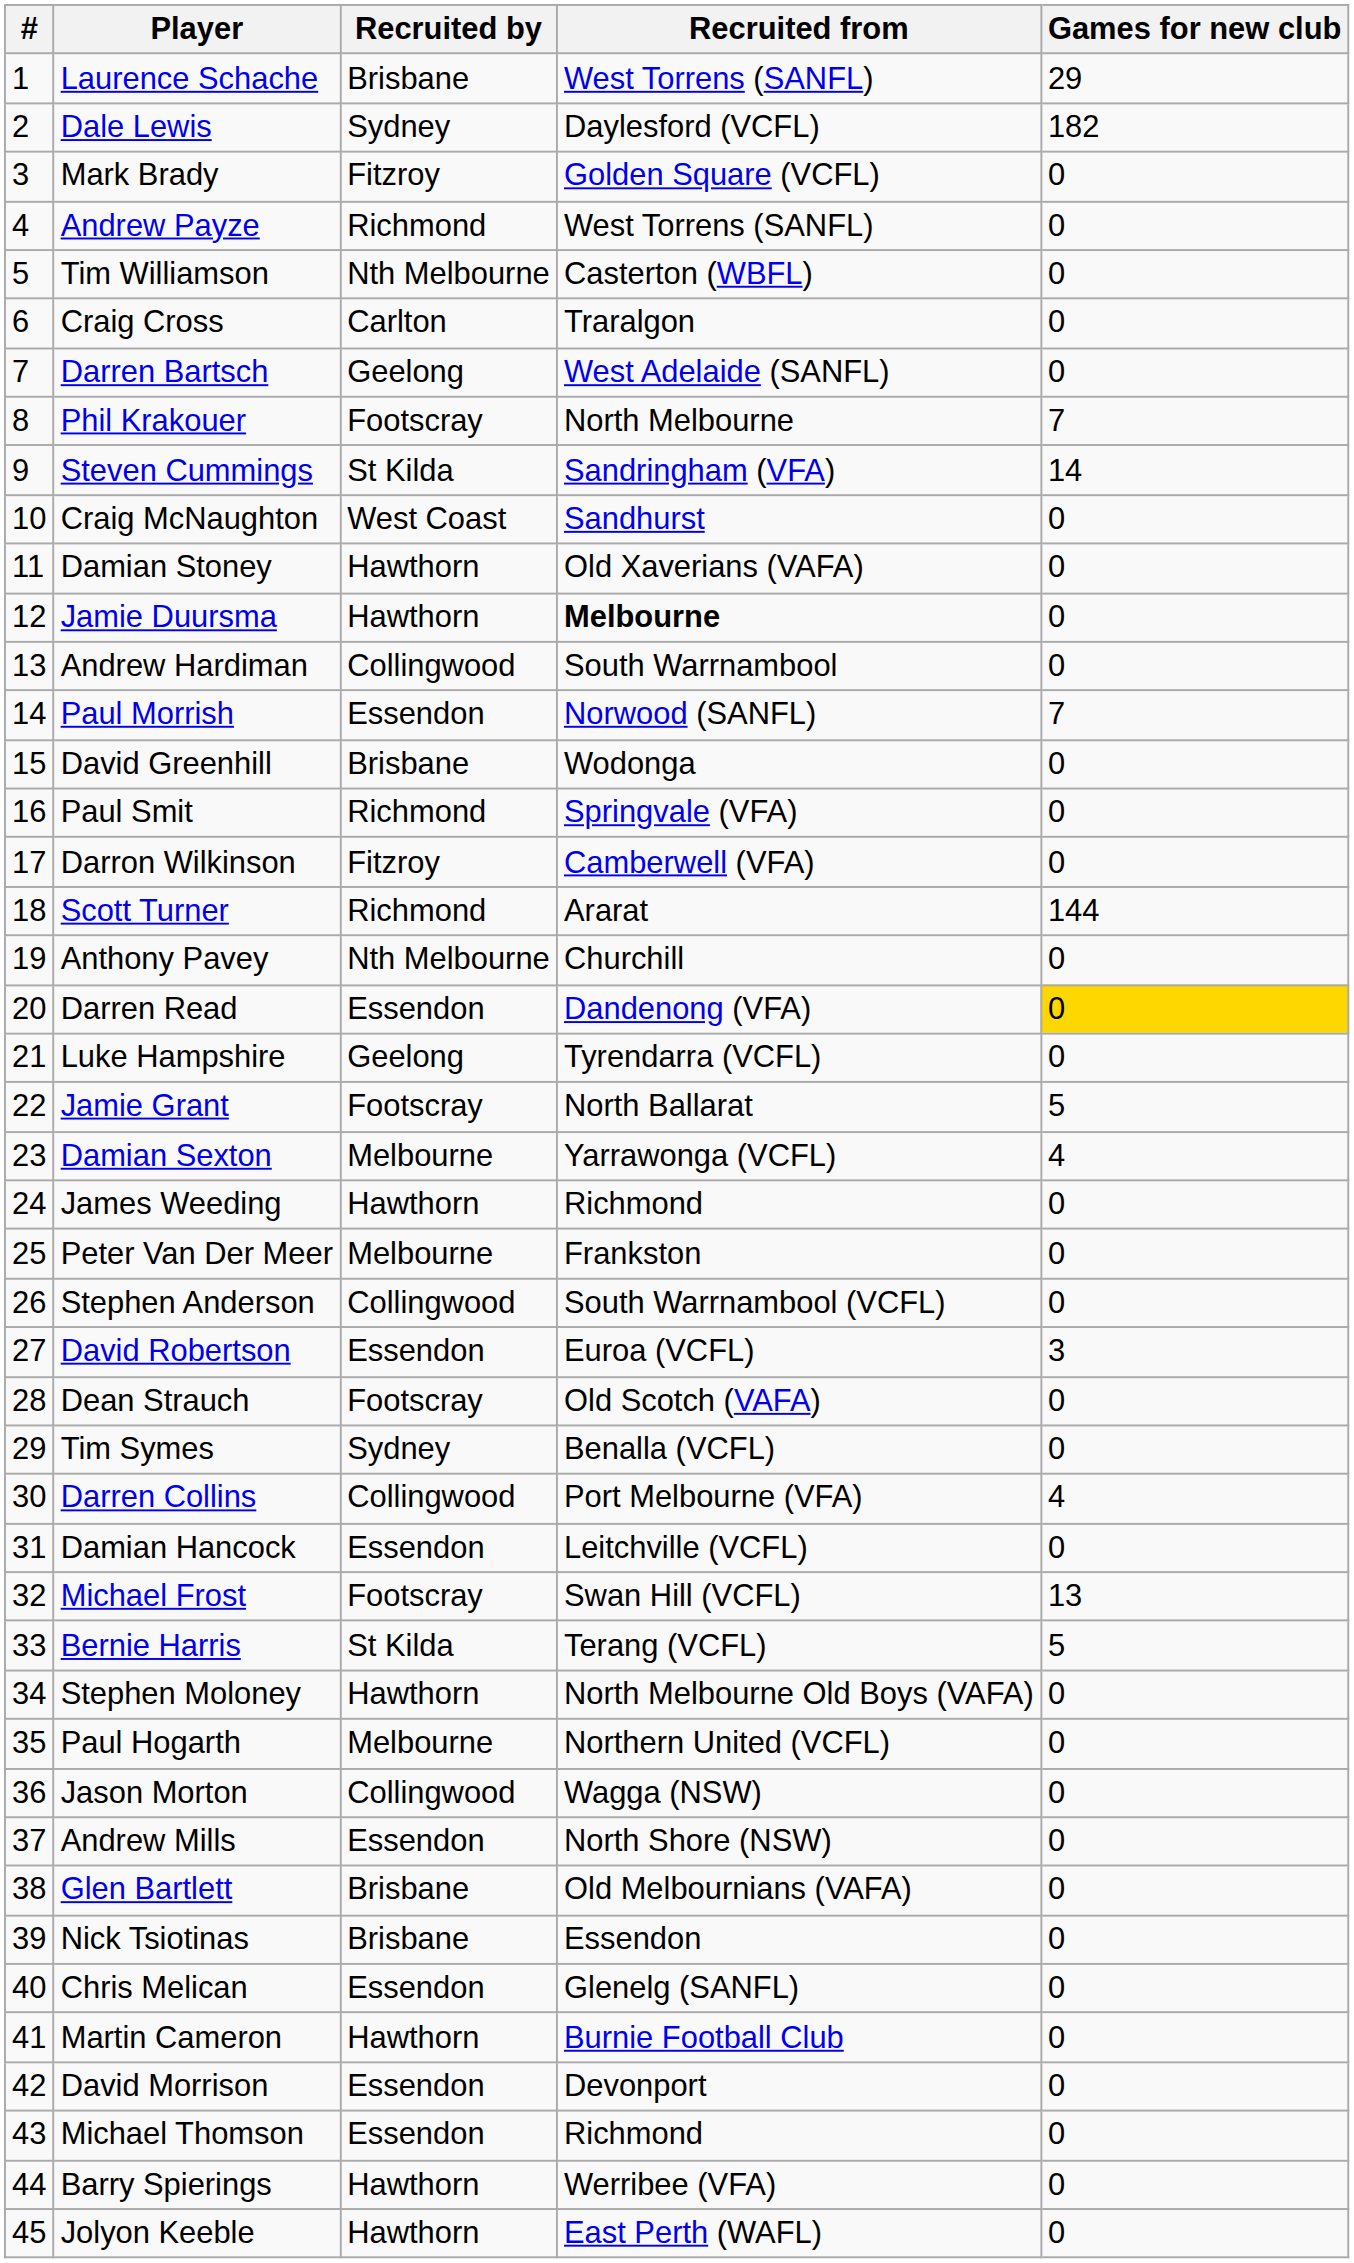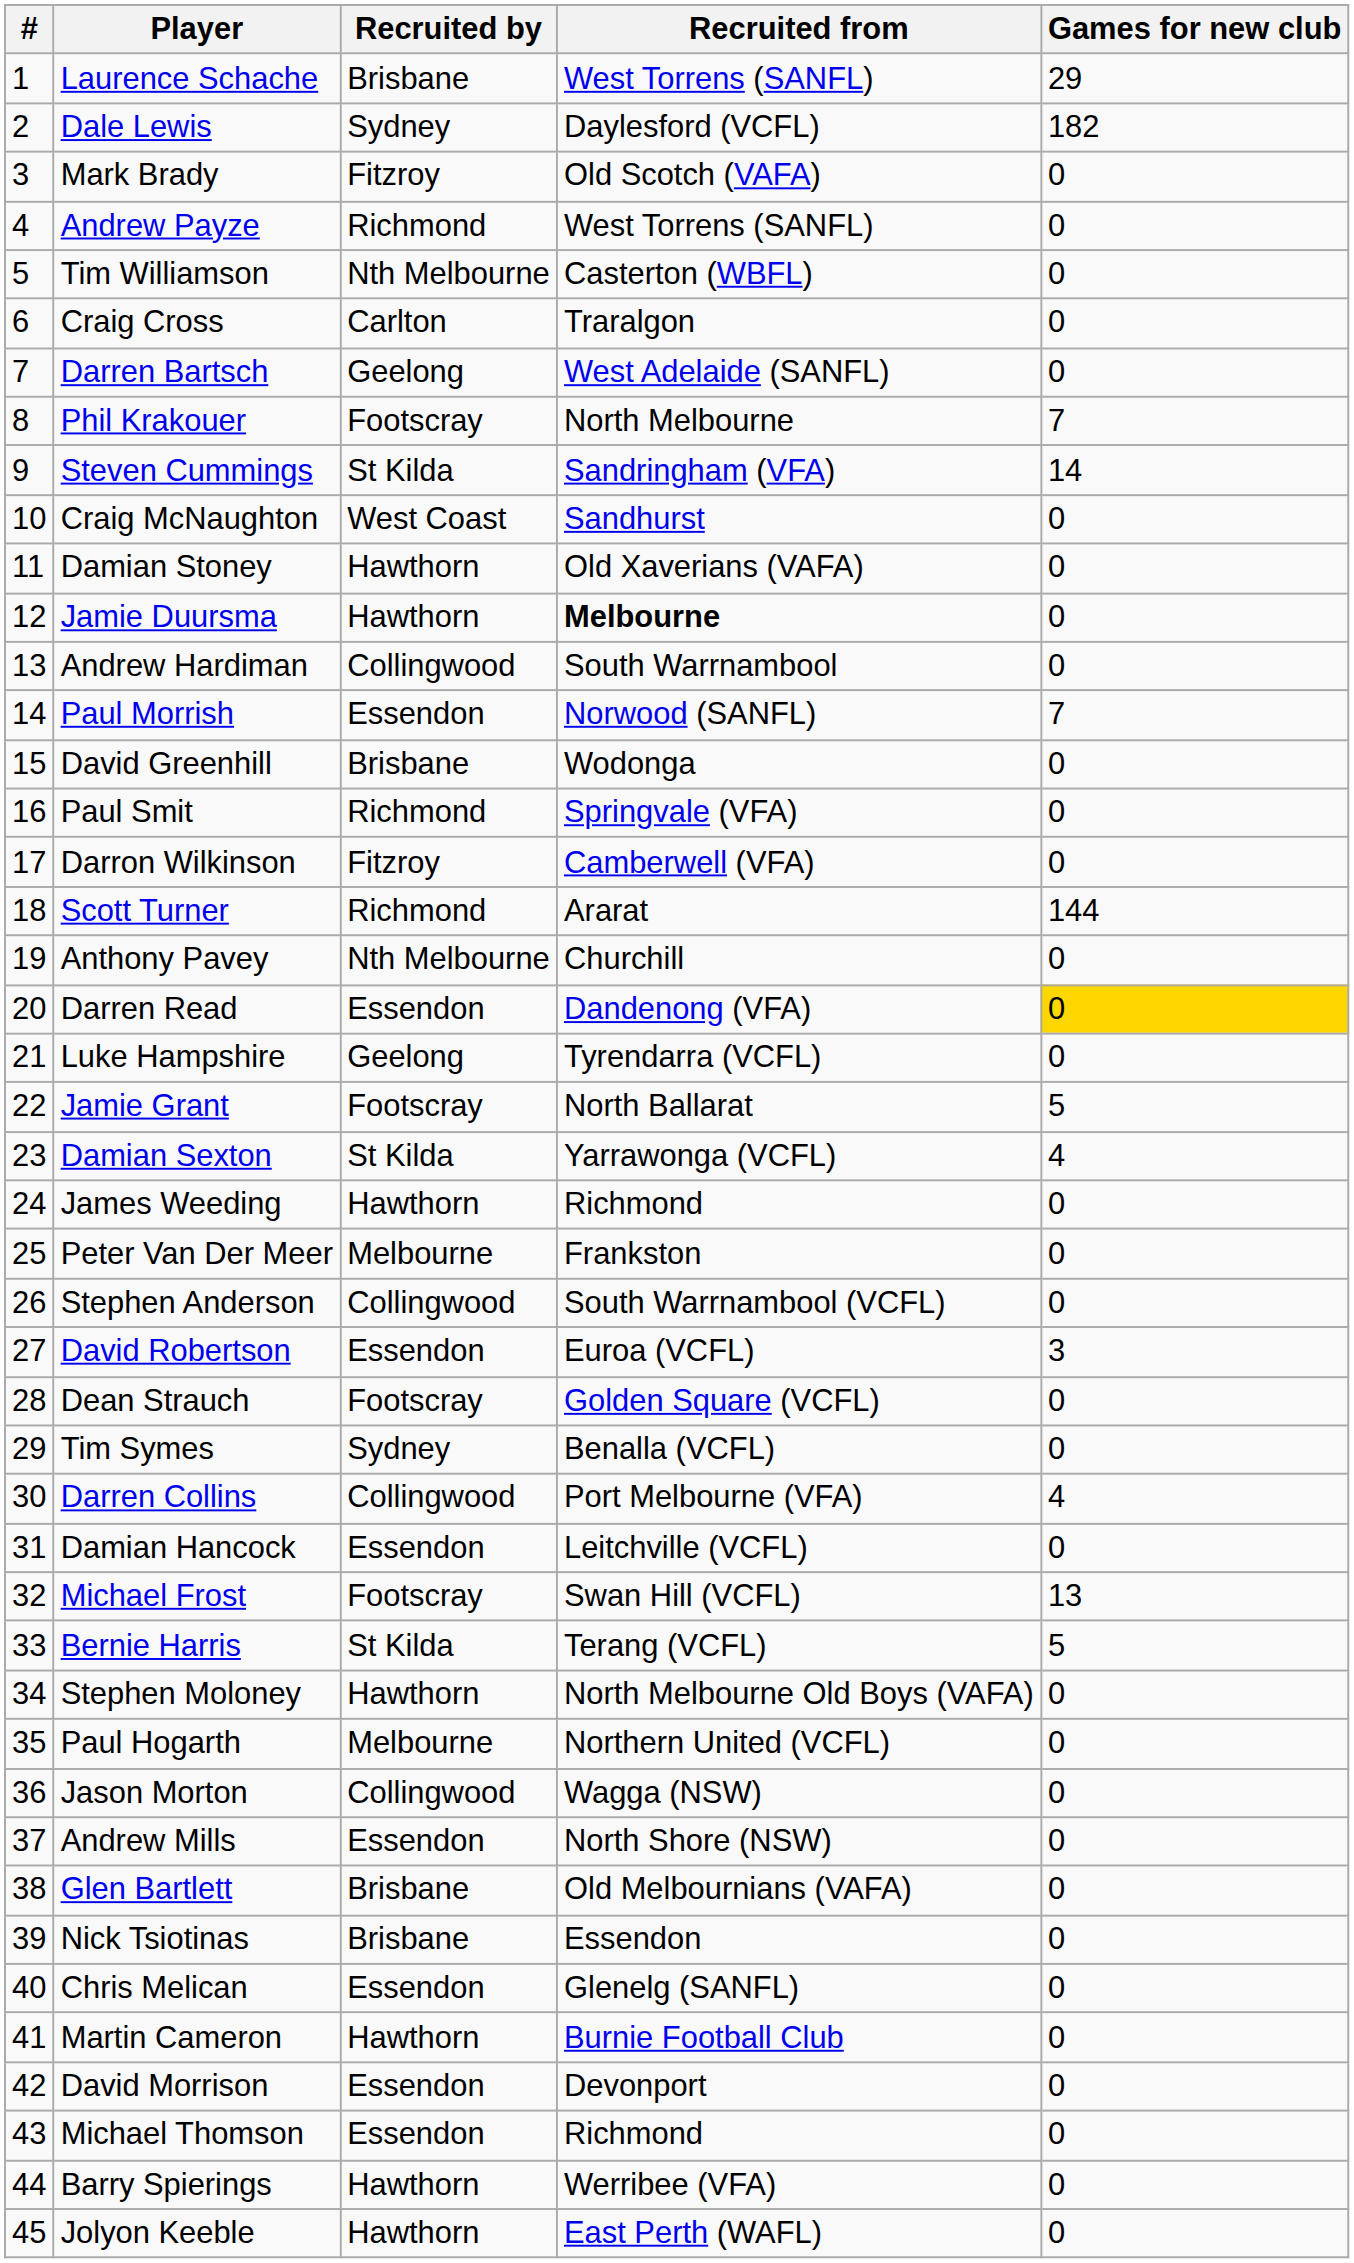Mark Brady | Recruited from: Golden Square (VCFL) -> Old Scotch (VAFA)
Damian Sexton | Recruited by: Melbourne -> St Kilda
Dean Strauch | Recruited from: Old Scotch (VAFA) -> Golden Square (VCFL)
